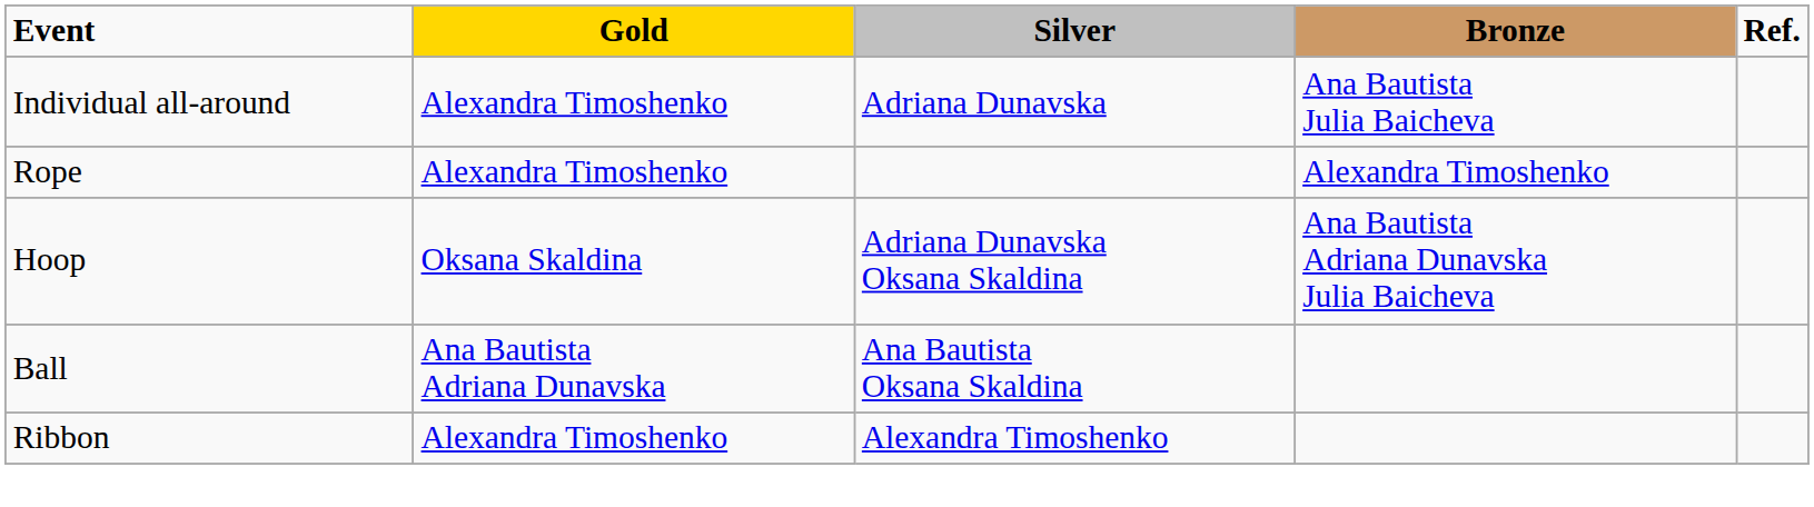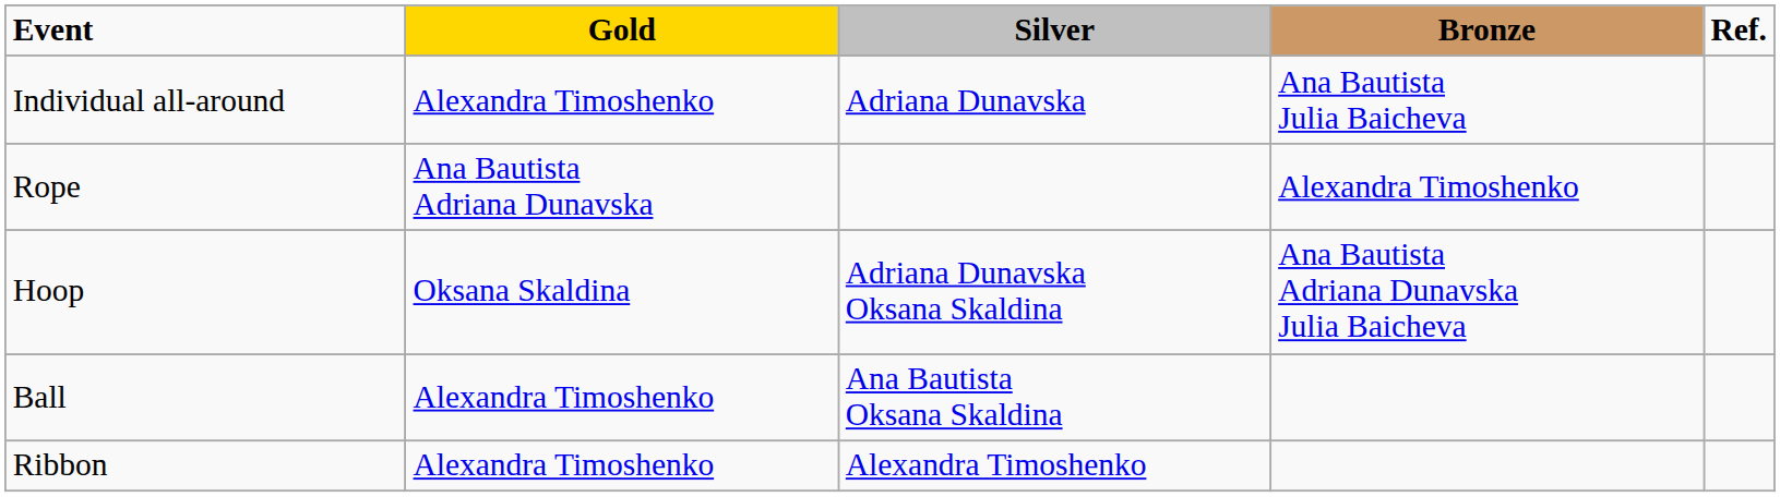Rope | Gold: Alexandra Timoshenko -> Ana Bautista Adriana Dunavska
Ball | Gold: Ana Bautista Adriana Dunavska -> Alexandra Timoshenko
